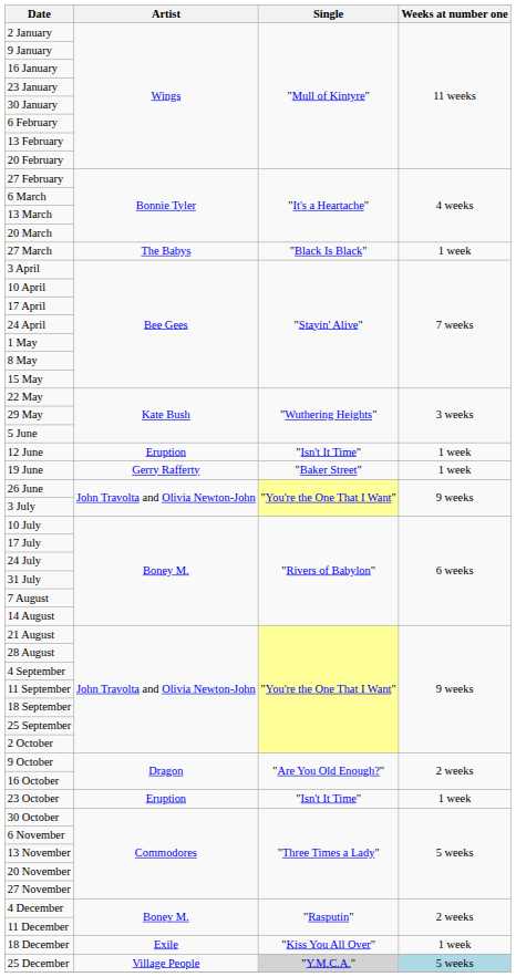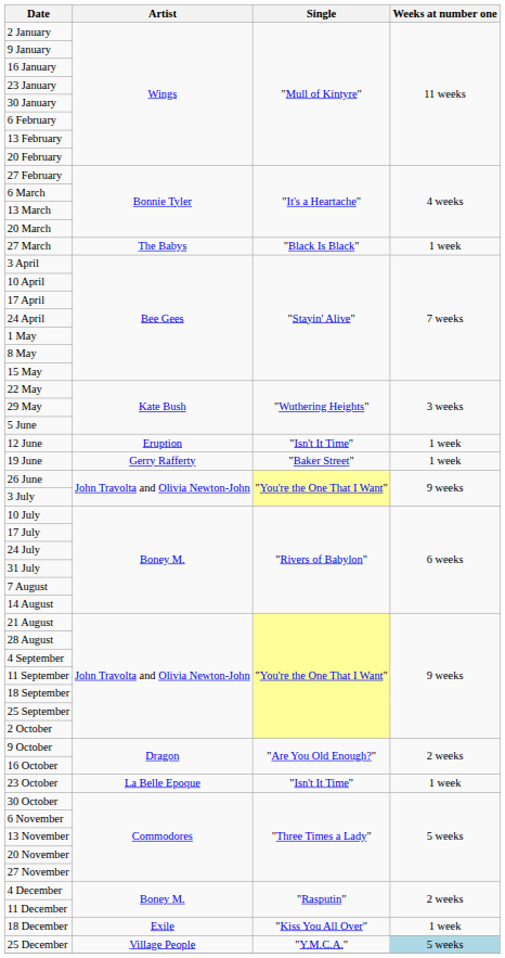23 October | Artist: Eruption -> La Belle Epoque
25 December | Single: lightgrey background -> no background
